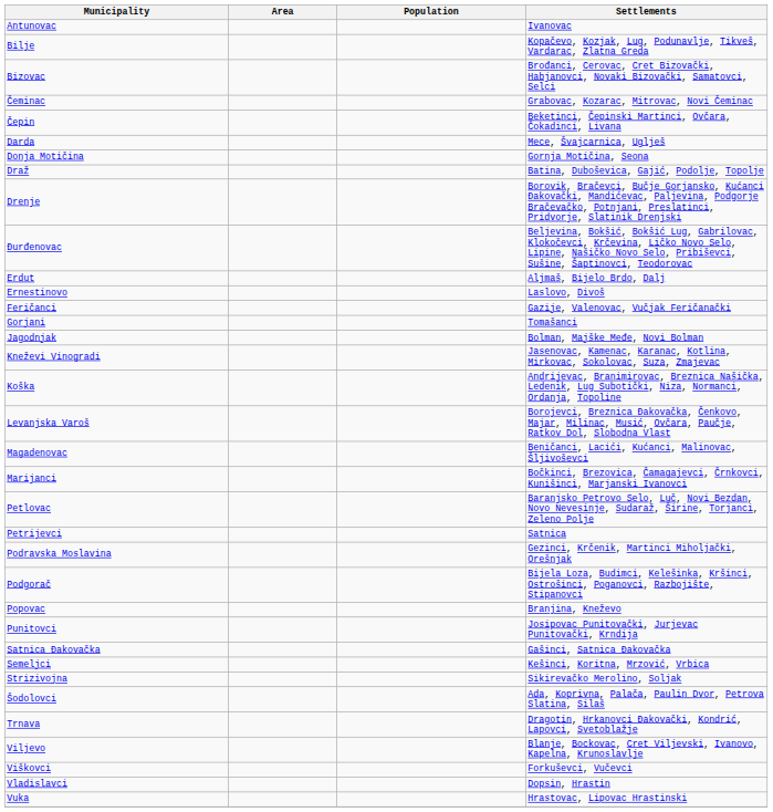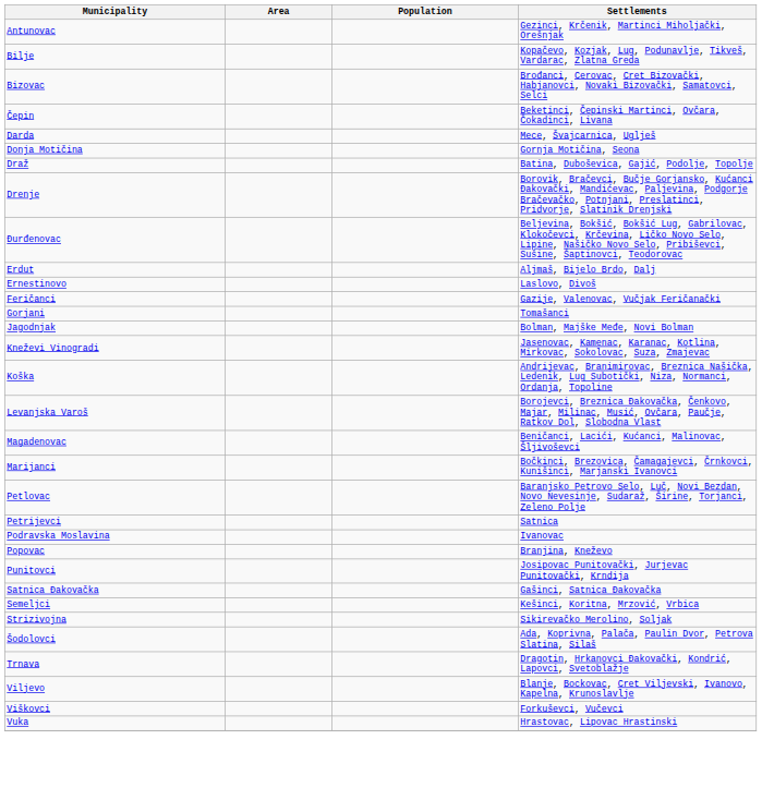Antunovac | Settlements: Ivanovac -> Gezinci, Krčenik, Martinci Miholjački, Orešnjak
- row: Čeminac | Grabovac, Kozarac, Mitrovac, Novi Čeminac
Podravska Moslavina | Settlements: Gezinci, Krčenik, Martinci Miholjački, Orešnjak -> Ivanovac
- row: Podgorač | Bijela Loza, Budimci, Kelešinka, Kršinci, Ostrošinci, Poganovci, Razbojište, Stipanovci
- row: Vladislavci | Dopsin, Hrastin
